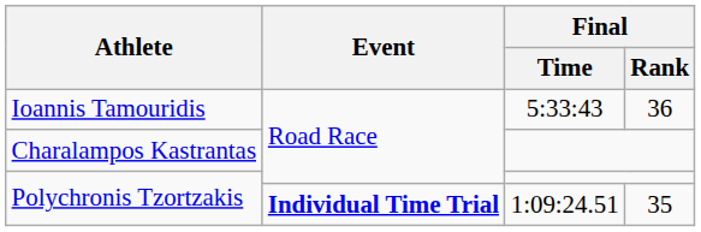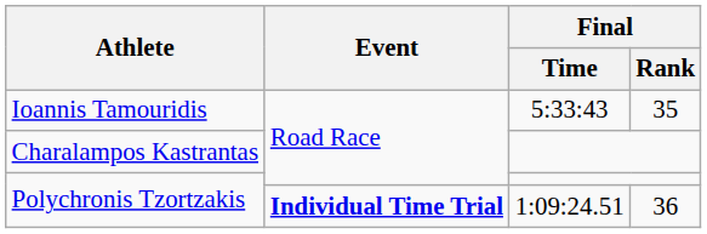Ioannis Tamouridis | Final / Rank: 36 -> 35
Polychronis Tzortzakis / 1:09:24.51 | Final / Rank: 35 -> 36
